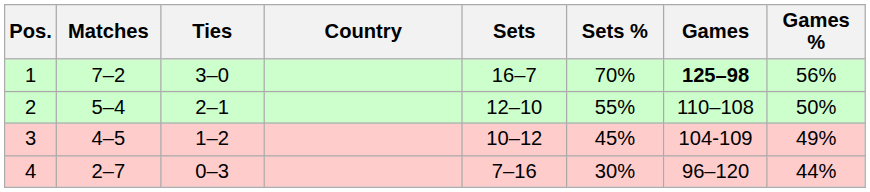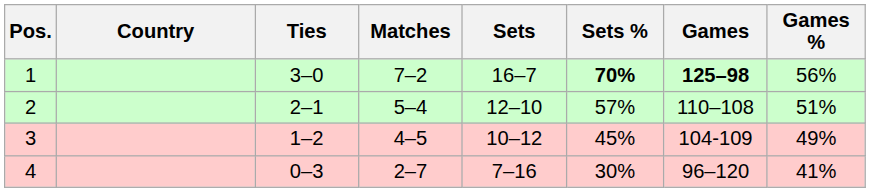columns swapped: Country <-> Matches
1 | Sets %: normal -> bold
2 | Sets %: 55% -> 57%
2 | Games %: 50% -> 51%
4 | Games %: 44% -> 41%
